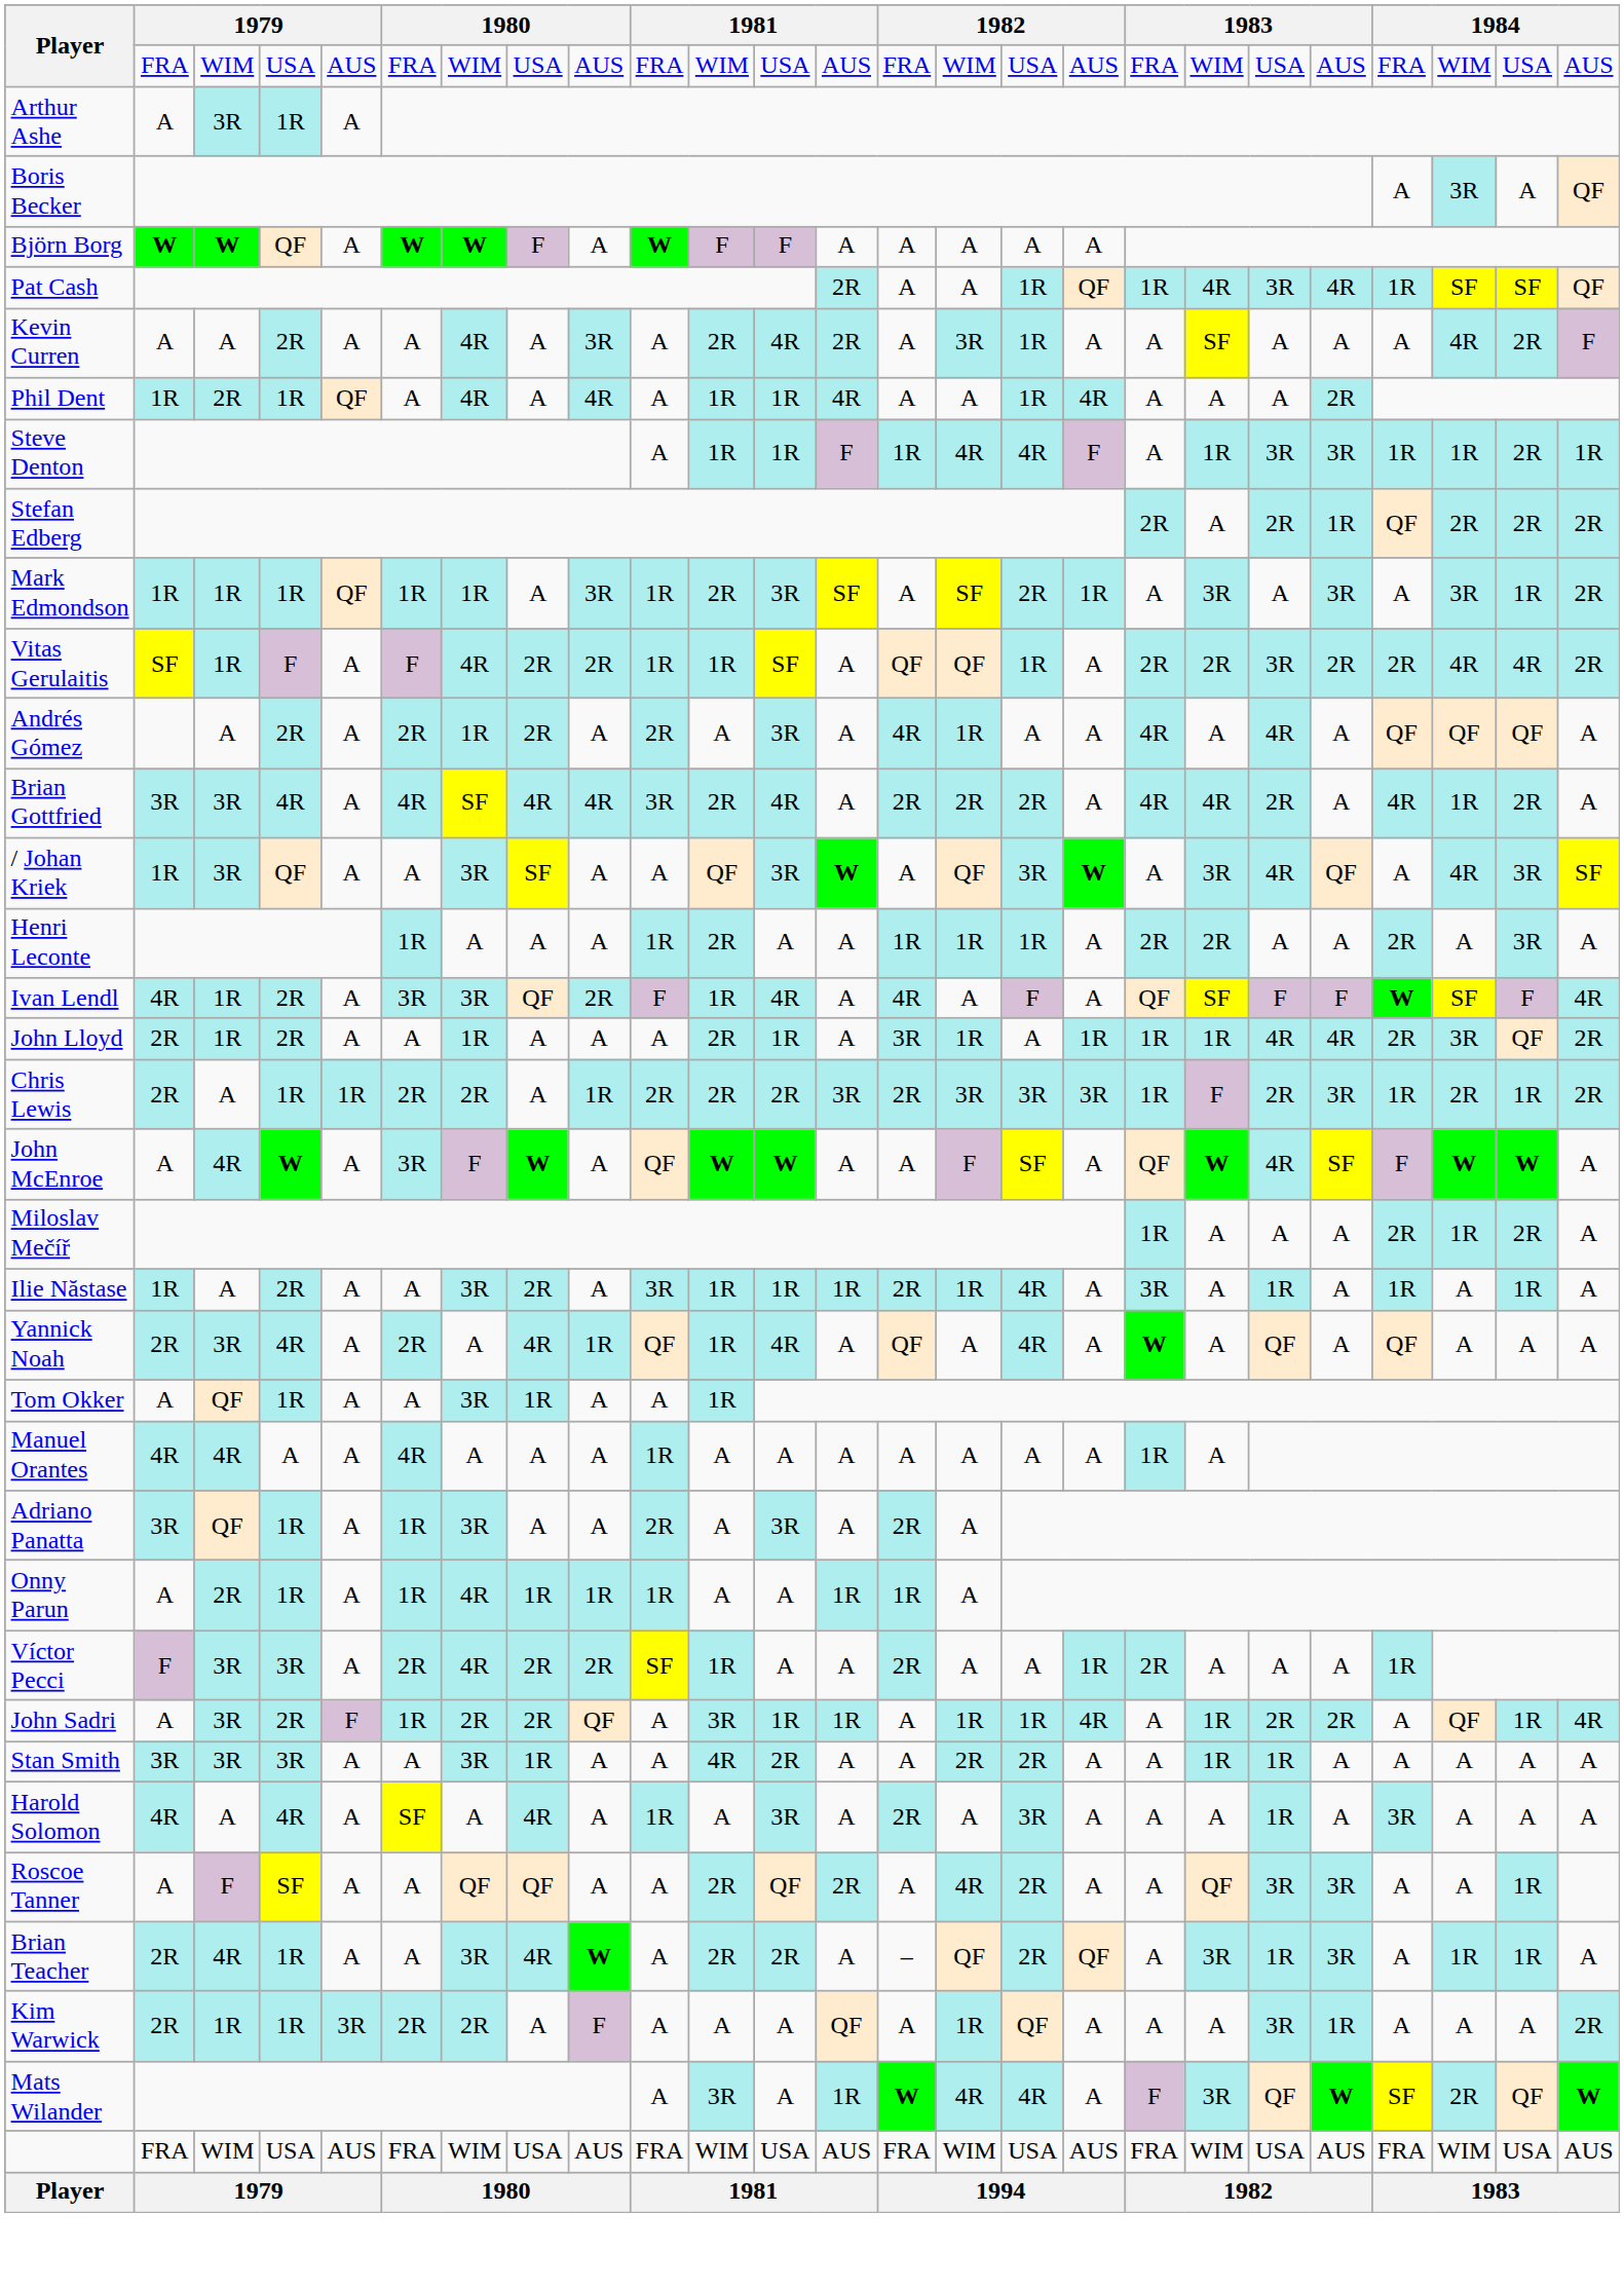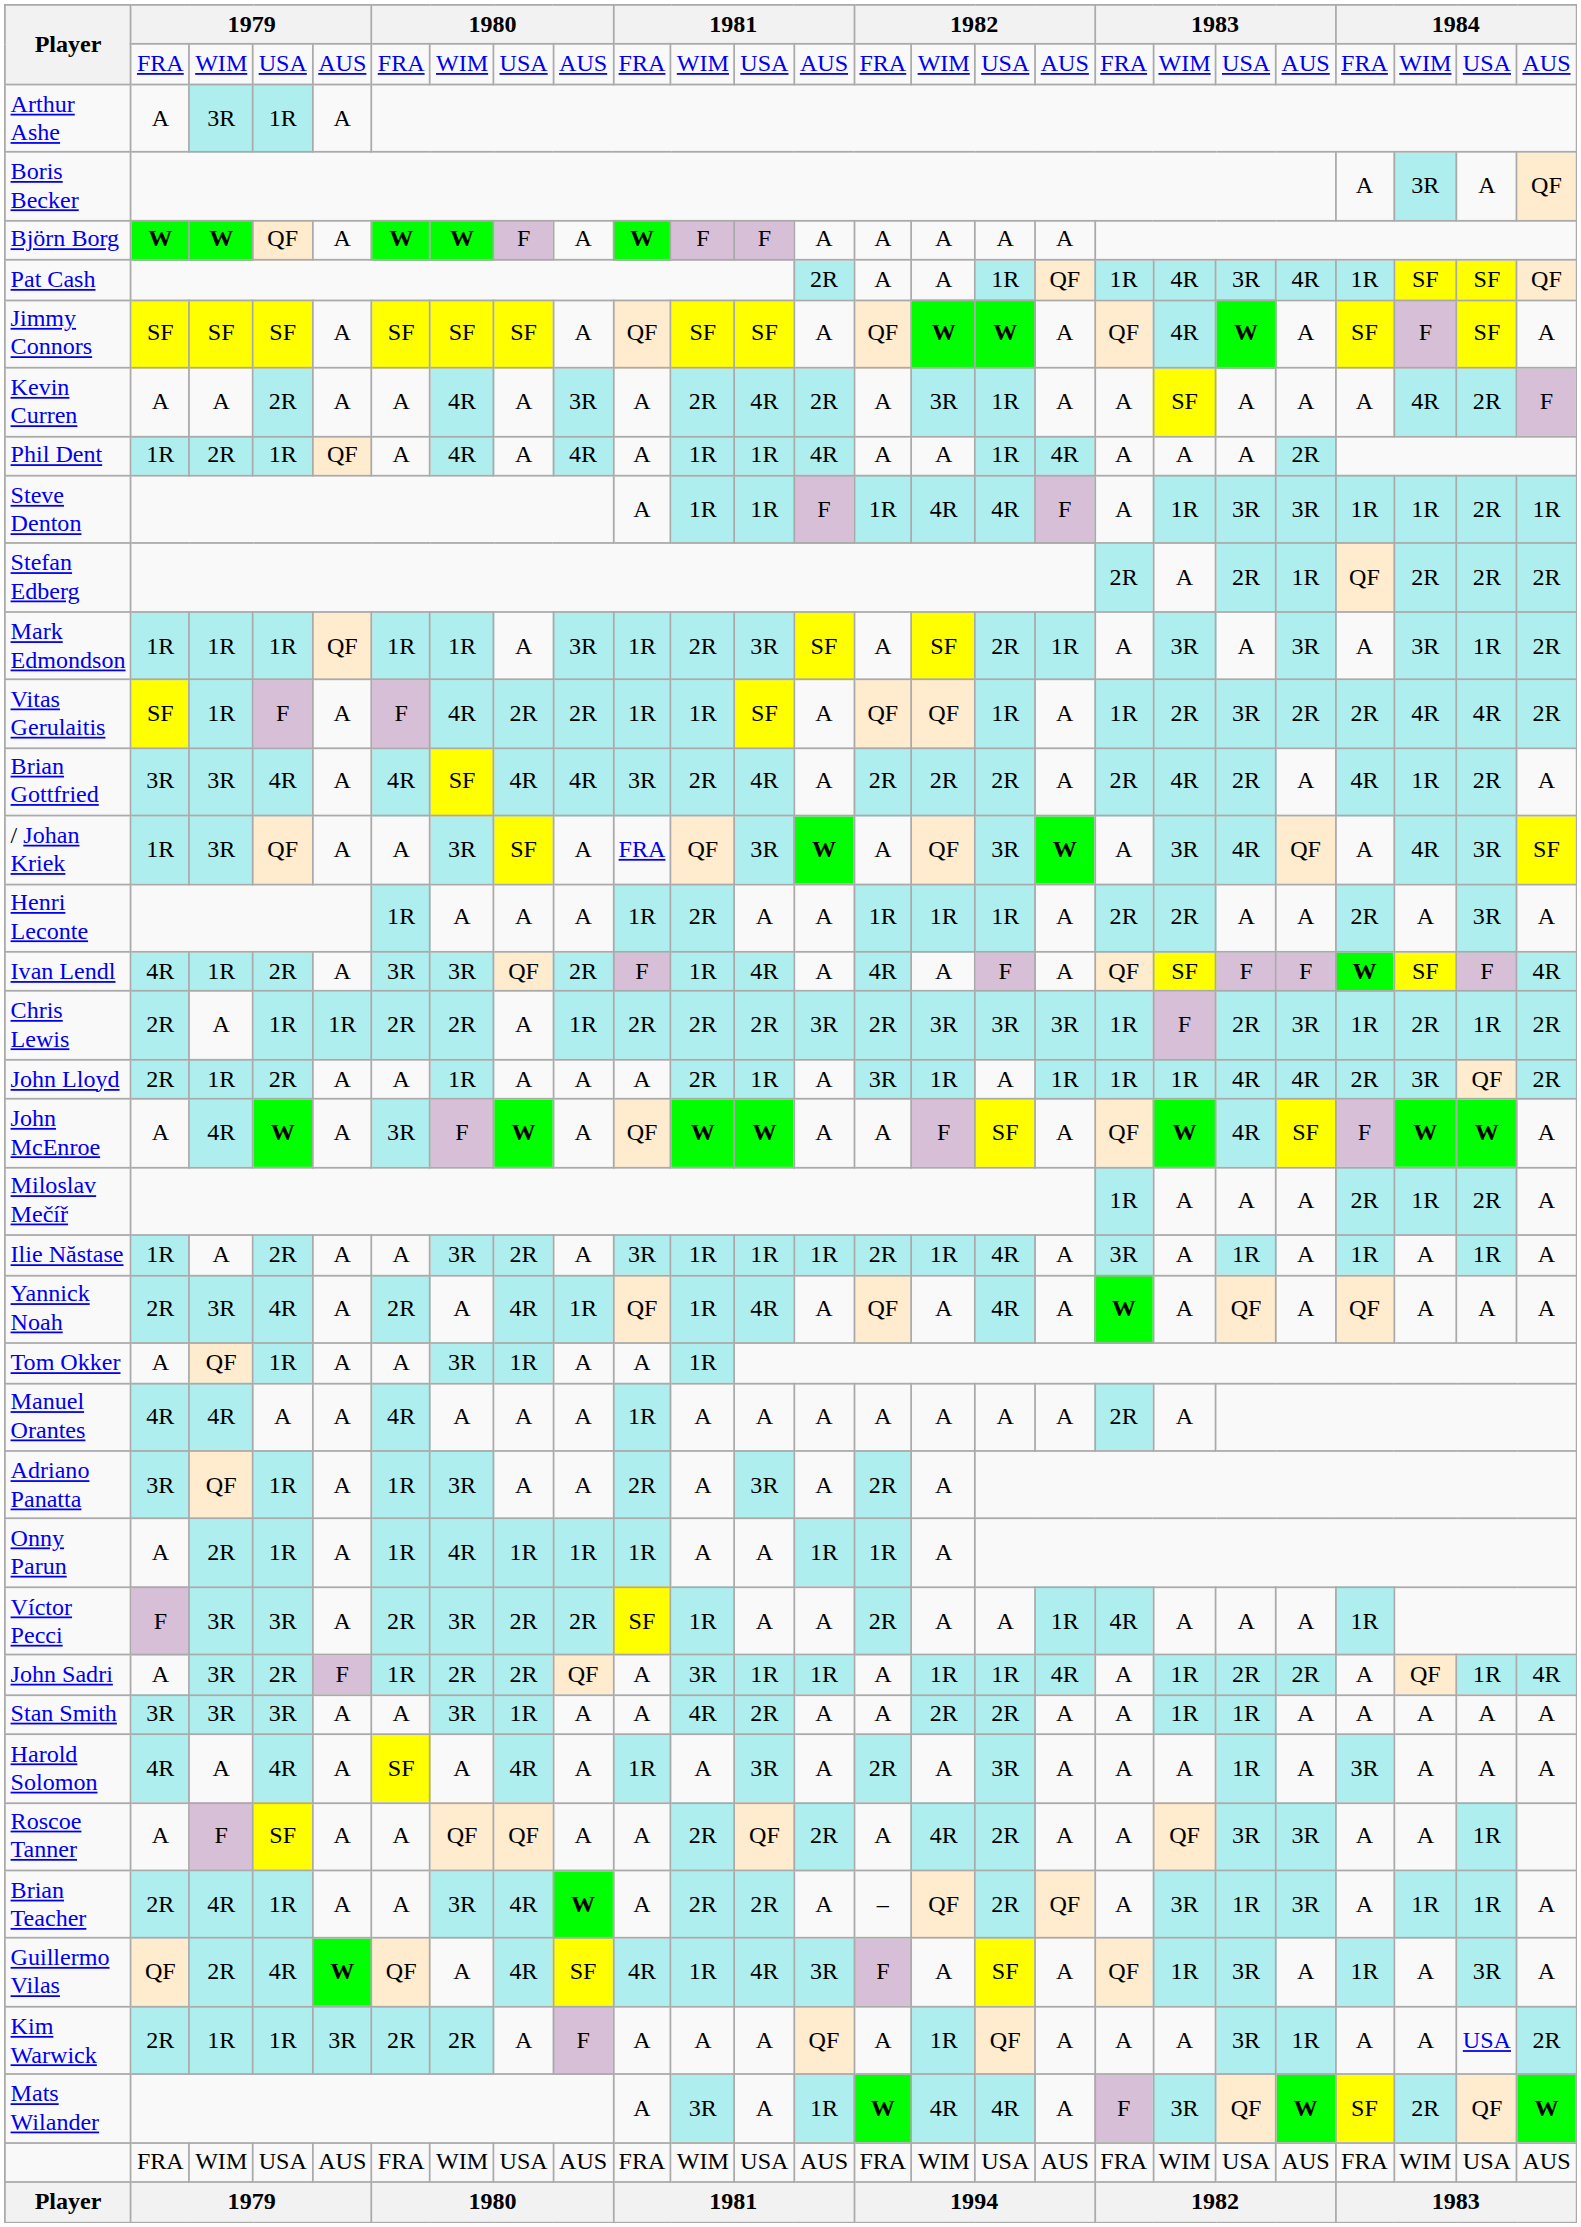+ row: Jimmy Connors | SF | SF | SF | A | SF | SF | SF | A | QF | SF | SF | A | QF | W | W | A | QF | 4R | W | A | SF | F | SF | A
Vitas Gerulaitis | column 18: 2R -> 1R
- row: Andrés Gómez | A | 2R | A | 2R | 1R | 2R | A | 2R | A | 3R | A | 4R | 1R | A | A | 4R | A | 4R | A | QF | QF | QF | A
Brian Gottfried | column 18: 4R -> 2R
/ Johan Kriek | column 10: A -> FRA
rows swapped: Chris Lewis <-> John Lloyd
Manuel Orantes | column 18: 1R -> 2R
Víctor Pecci | column 7: 4R -> 3R
Víctor Pecci | column 18: 2R -> 4R
+ row: Guillermo Vilas | QF | 2R | 4R | W | QF | A | 4R | SF | 4R | 1R | 4R | 3R | F | A | SF | A | QF | 1R | 3R | A | 1R | A | 3R | A
Kim Warwick | column 24: A -> USA
